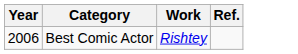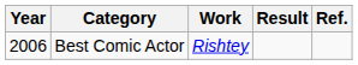+ column: Result
